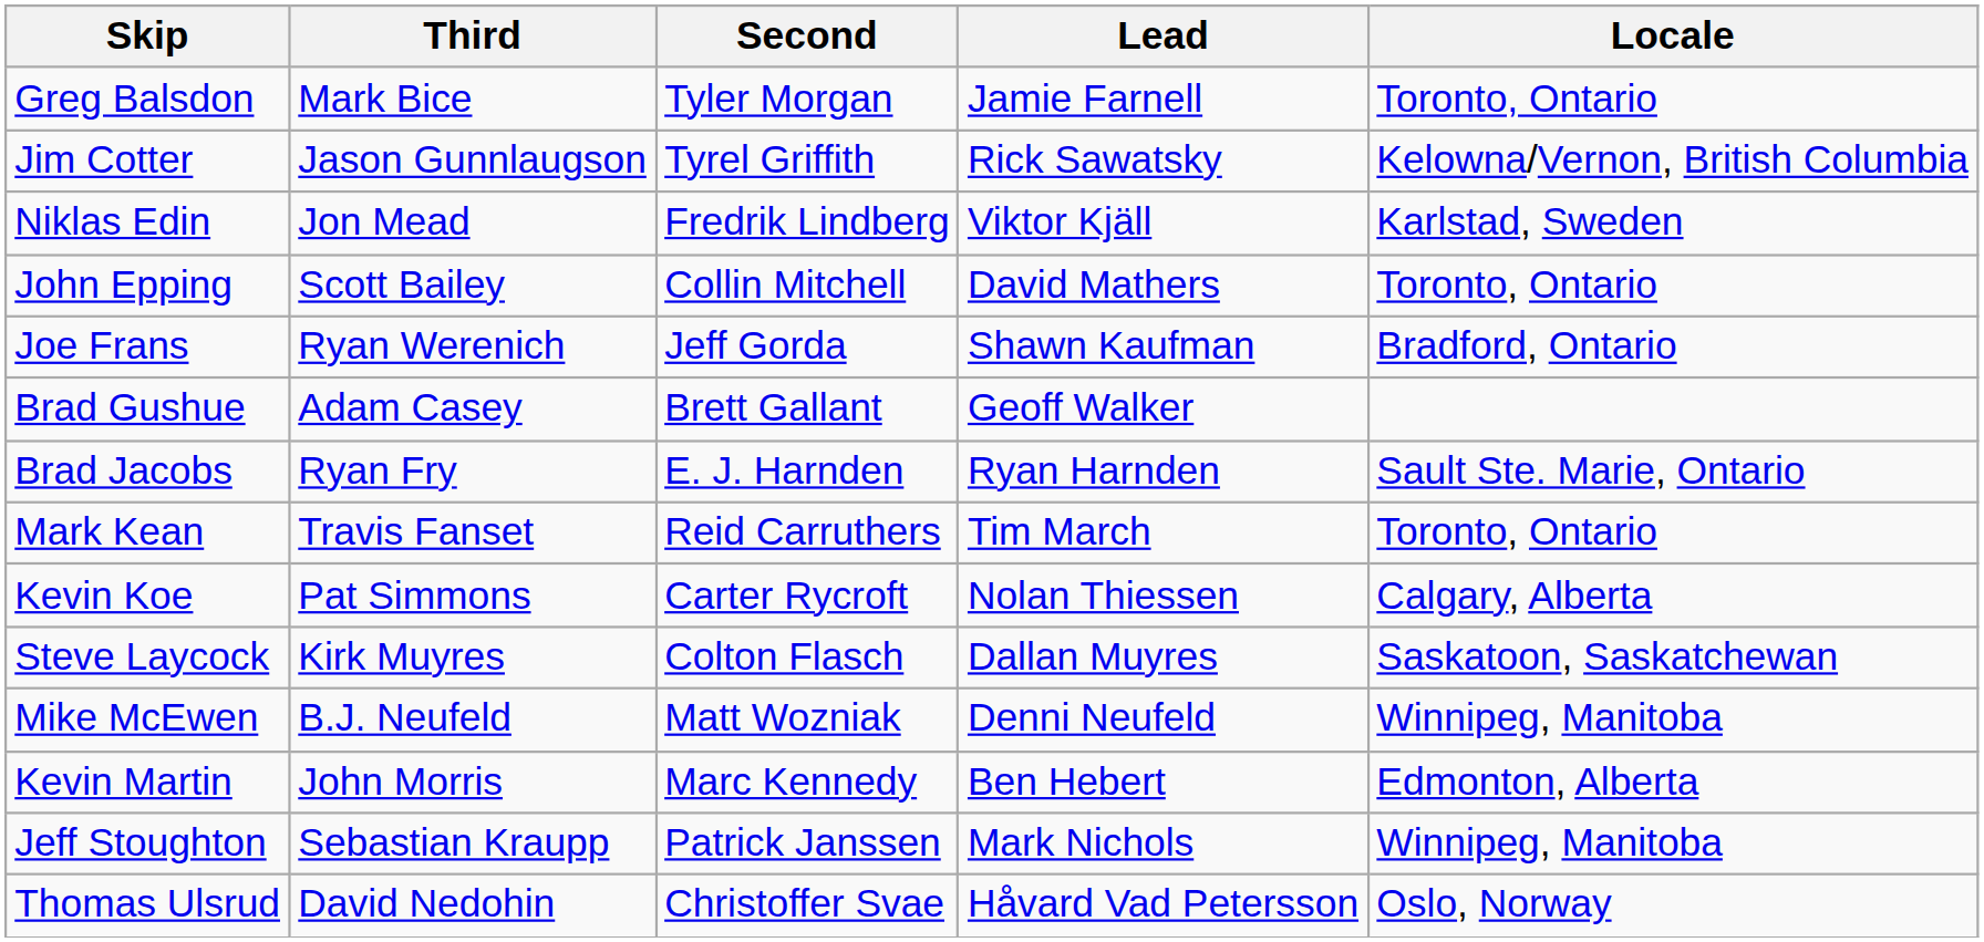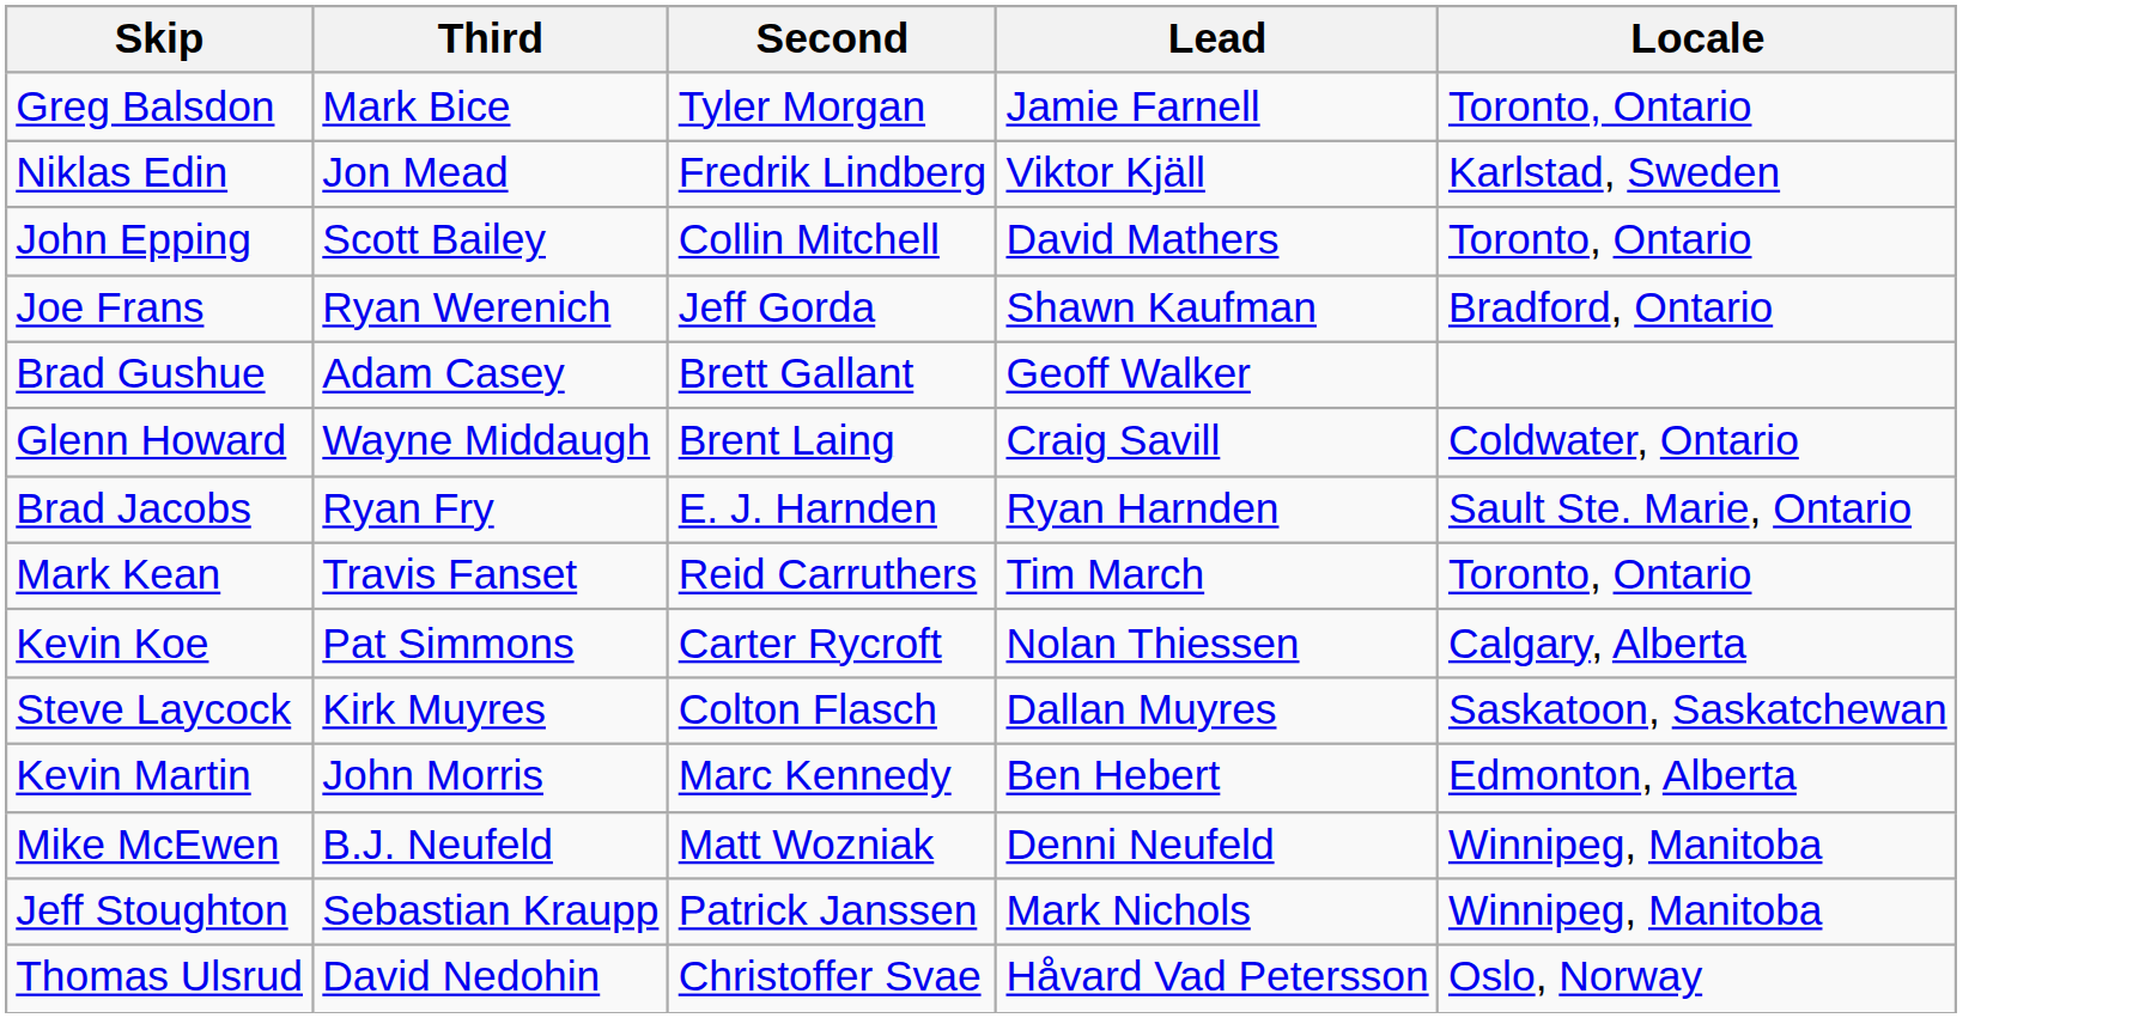- row: Jim Cotter | Jason Gunnlaugson | Tyrel Griffith | Rick Sawatsky | Kelowna/Vernon, British Columbia
+ row: Glenn Howard | Wayne Middaugh | Brent Laing | Craig Savill | Coldwater, Ontario
rows swapped: Kevin Martin <-> Mike McEwen
